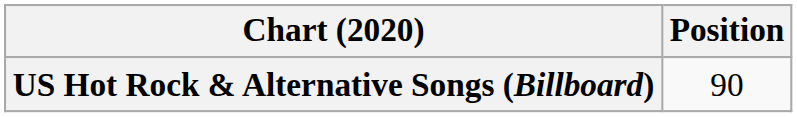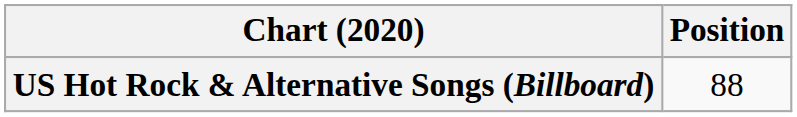US Hot Rock & Alternative Songs (Billboard) | Position: 90 -> 88
